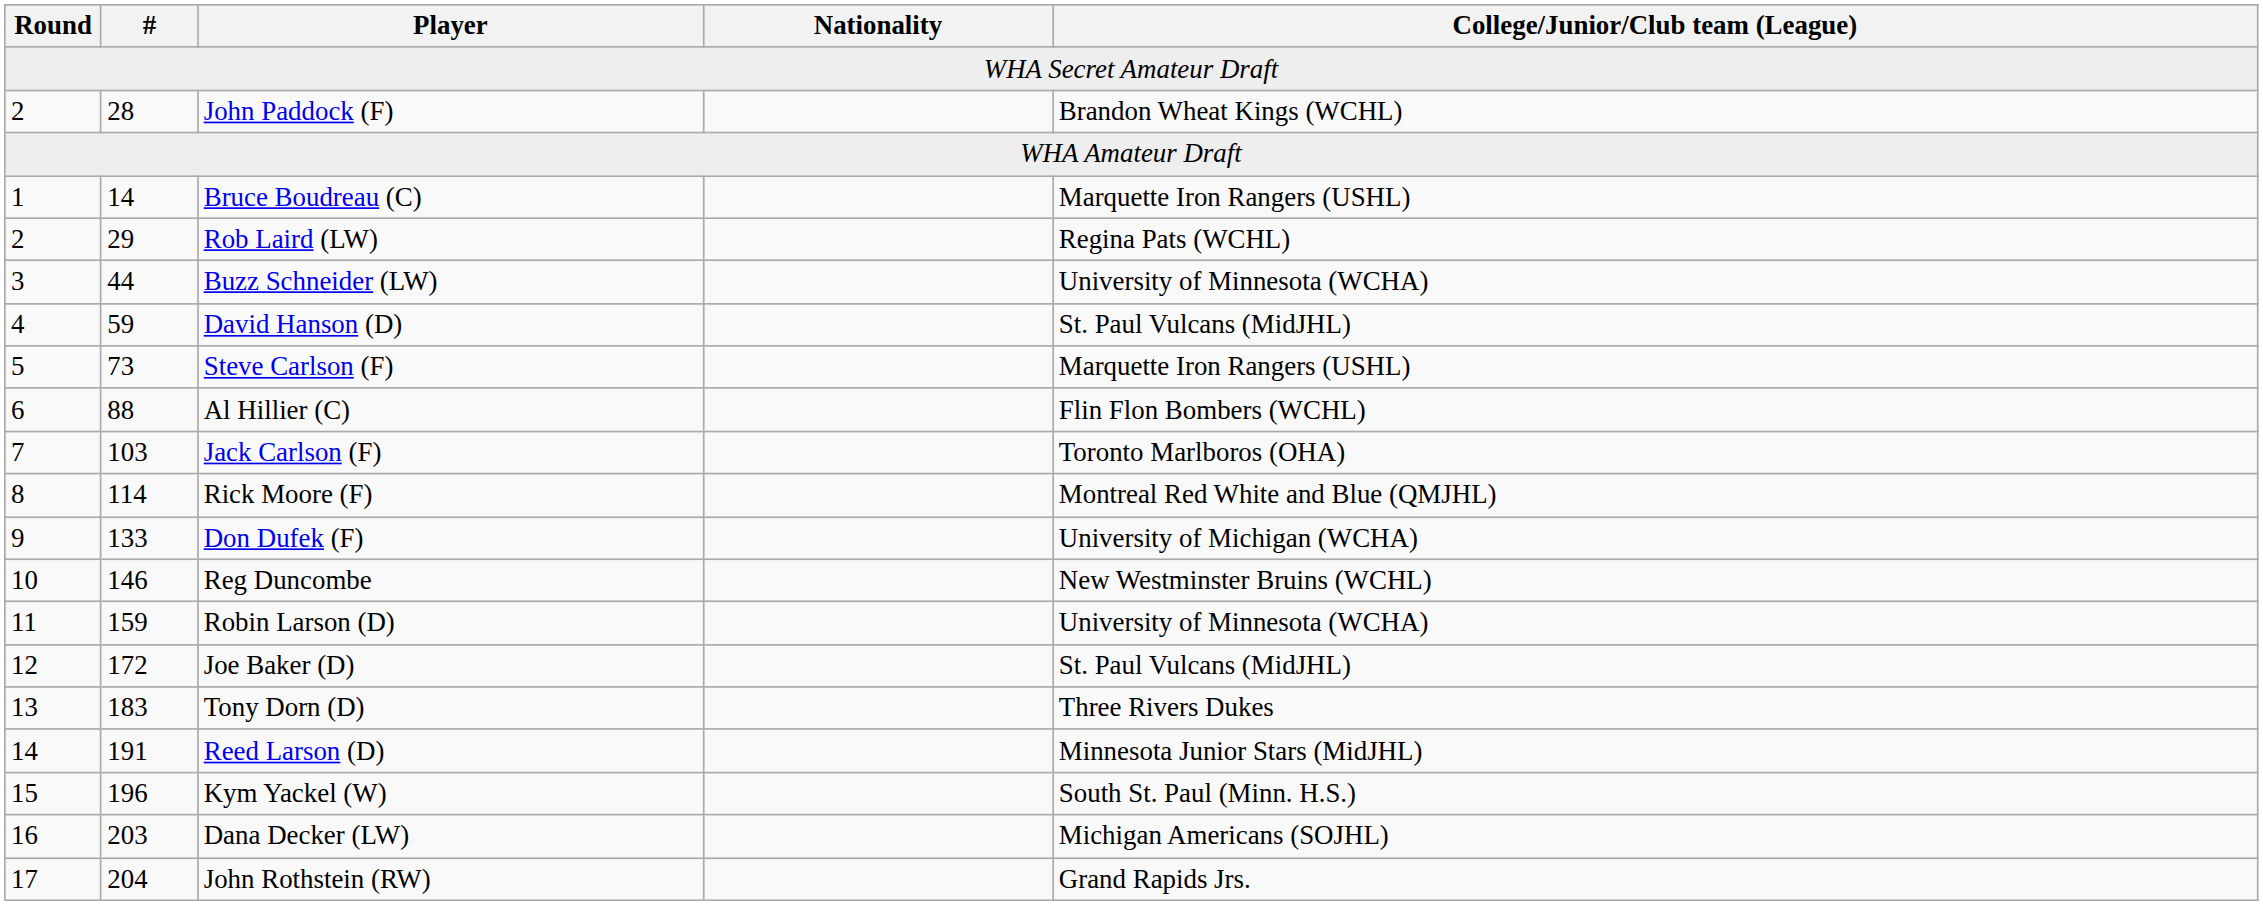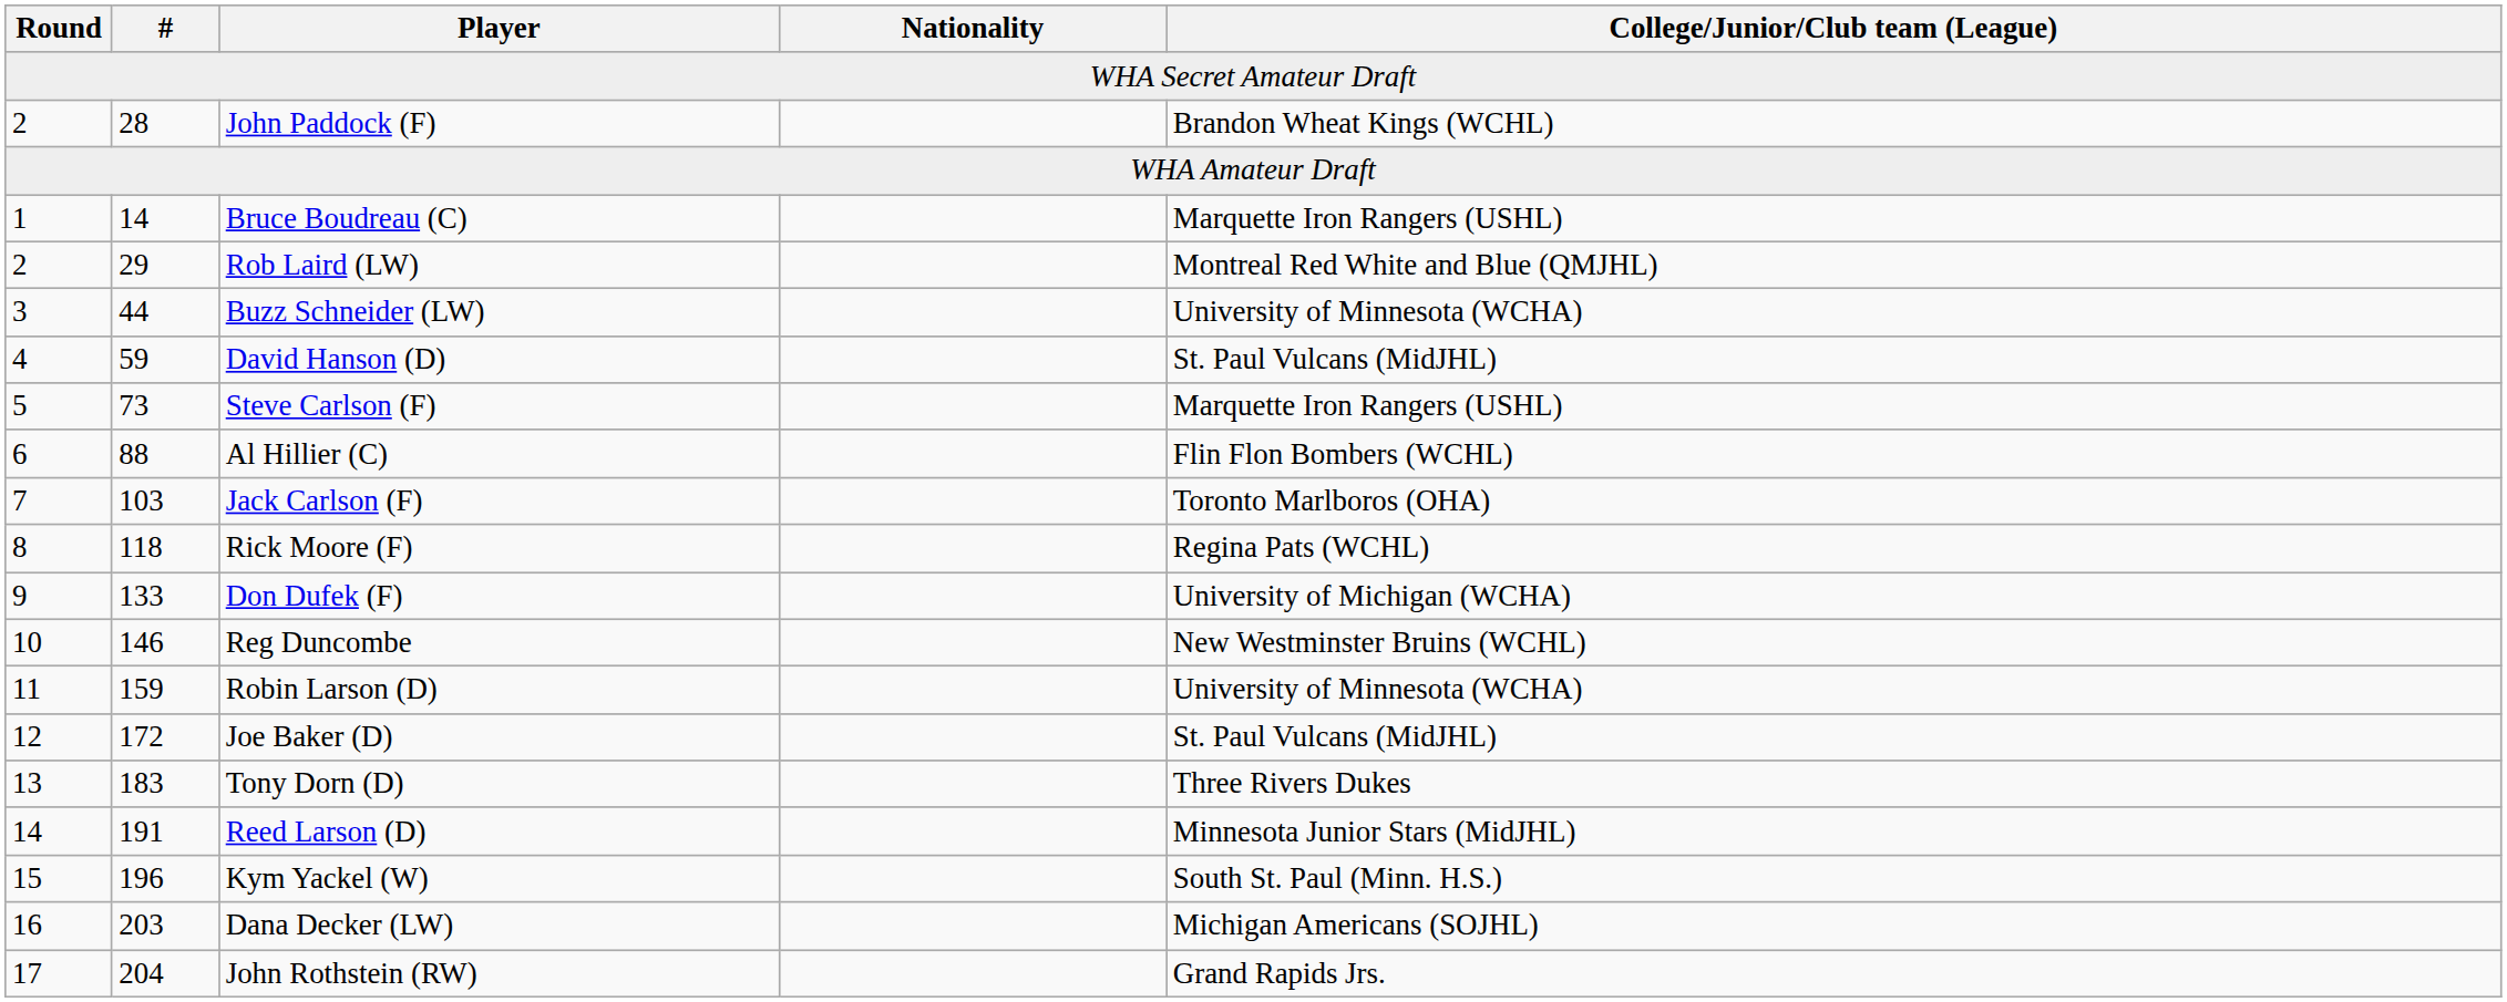Rob Laird (LW) | College/Junior/Club team (League): Regina Pats (WCHL) -> Montreal Red White and Blue (QMJHL)
Rick Moore (F) | #: 114 -> 118
Rick Moore (F) | College/Junior/Club team (League): Montreal Red White and Blue (QMJHL) -> Regina Pats (WCHL)
